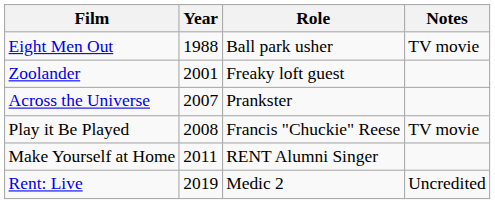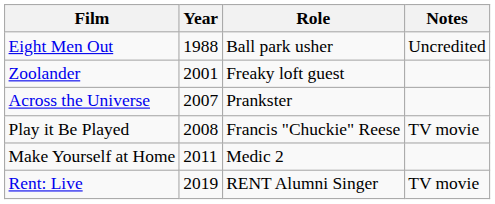Eight Men Out | Notes: TV movie -> Uncredited
Make Yourself at Home | Role: RENT Alumni Singer -> Medic 2
Rent: Live | Role: Medic 2 -> RENT Alumni Singer
Rent: Live | Notes: Uncredited -> TV movie
